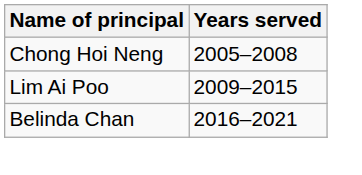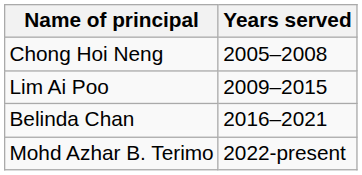+ row: Mohd Azhar B. Terimo | 2022-present
